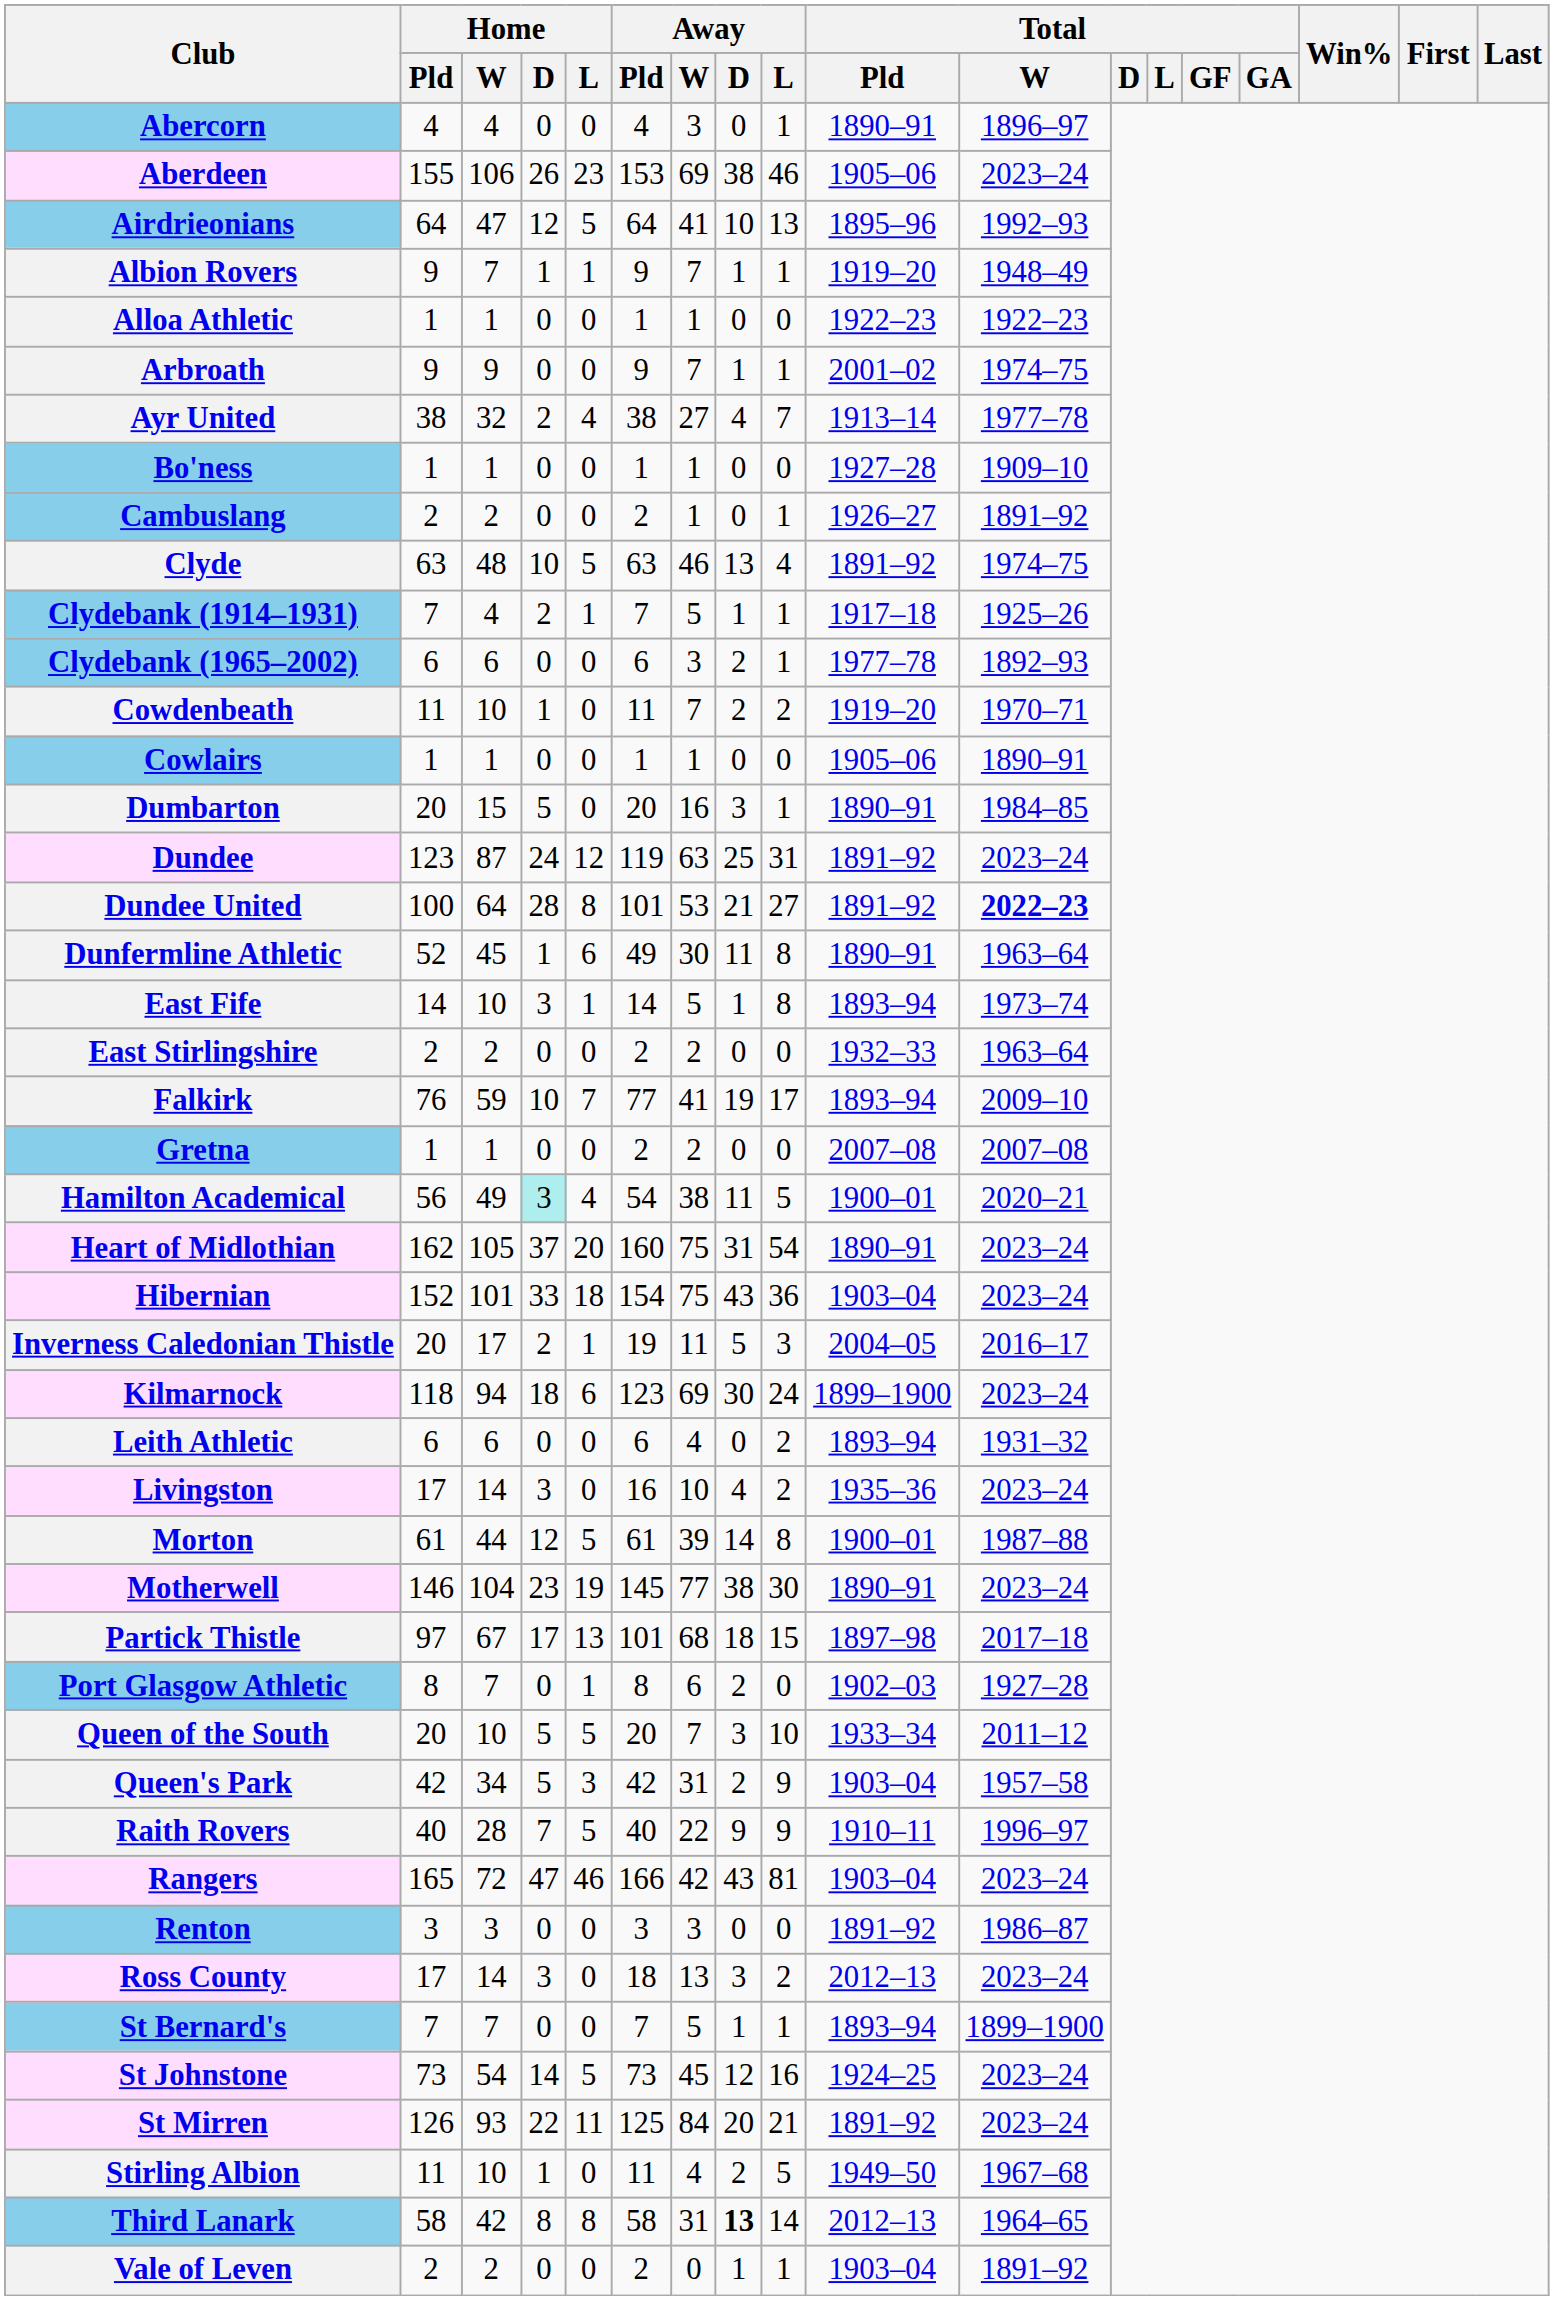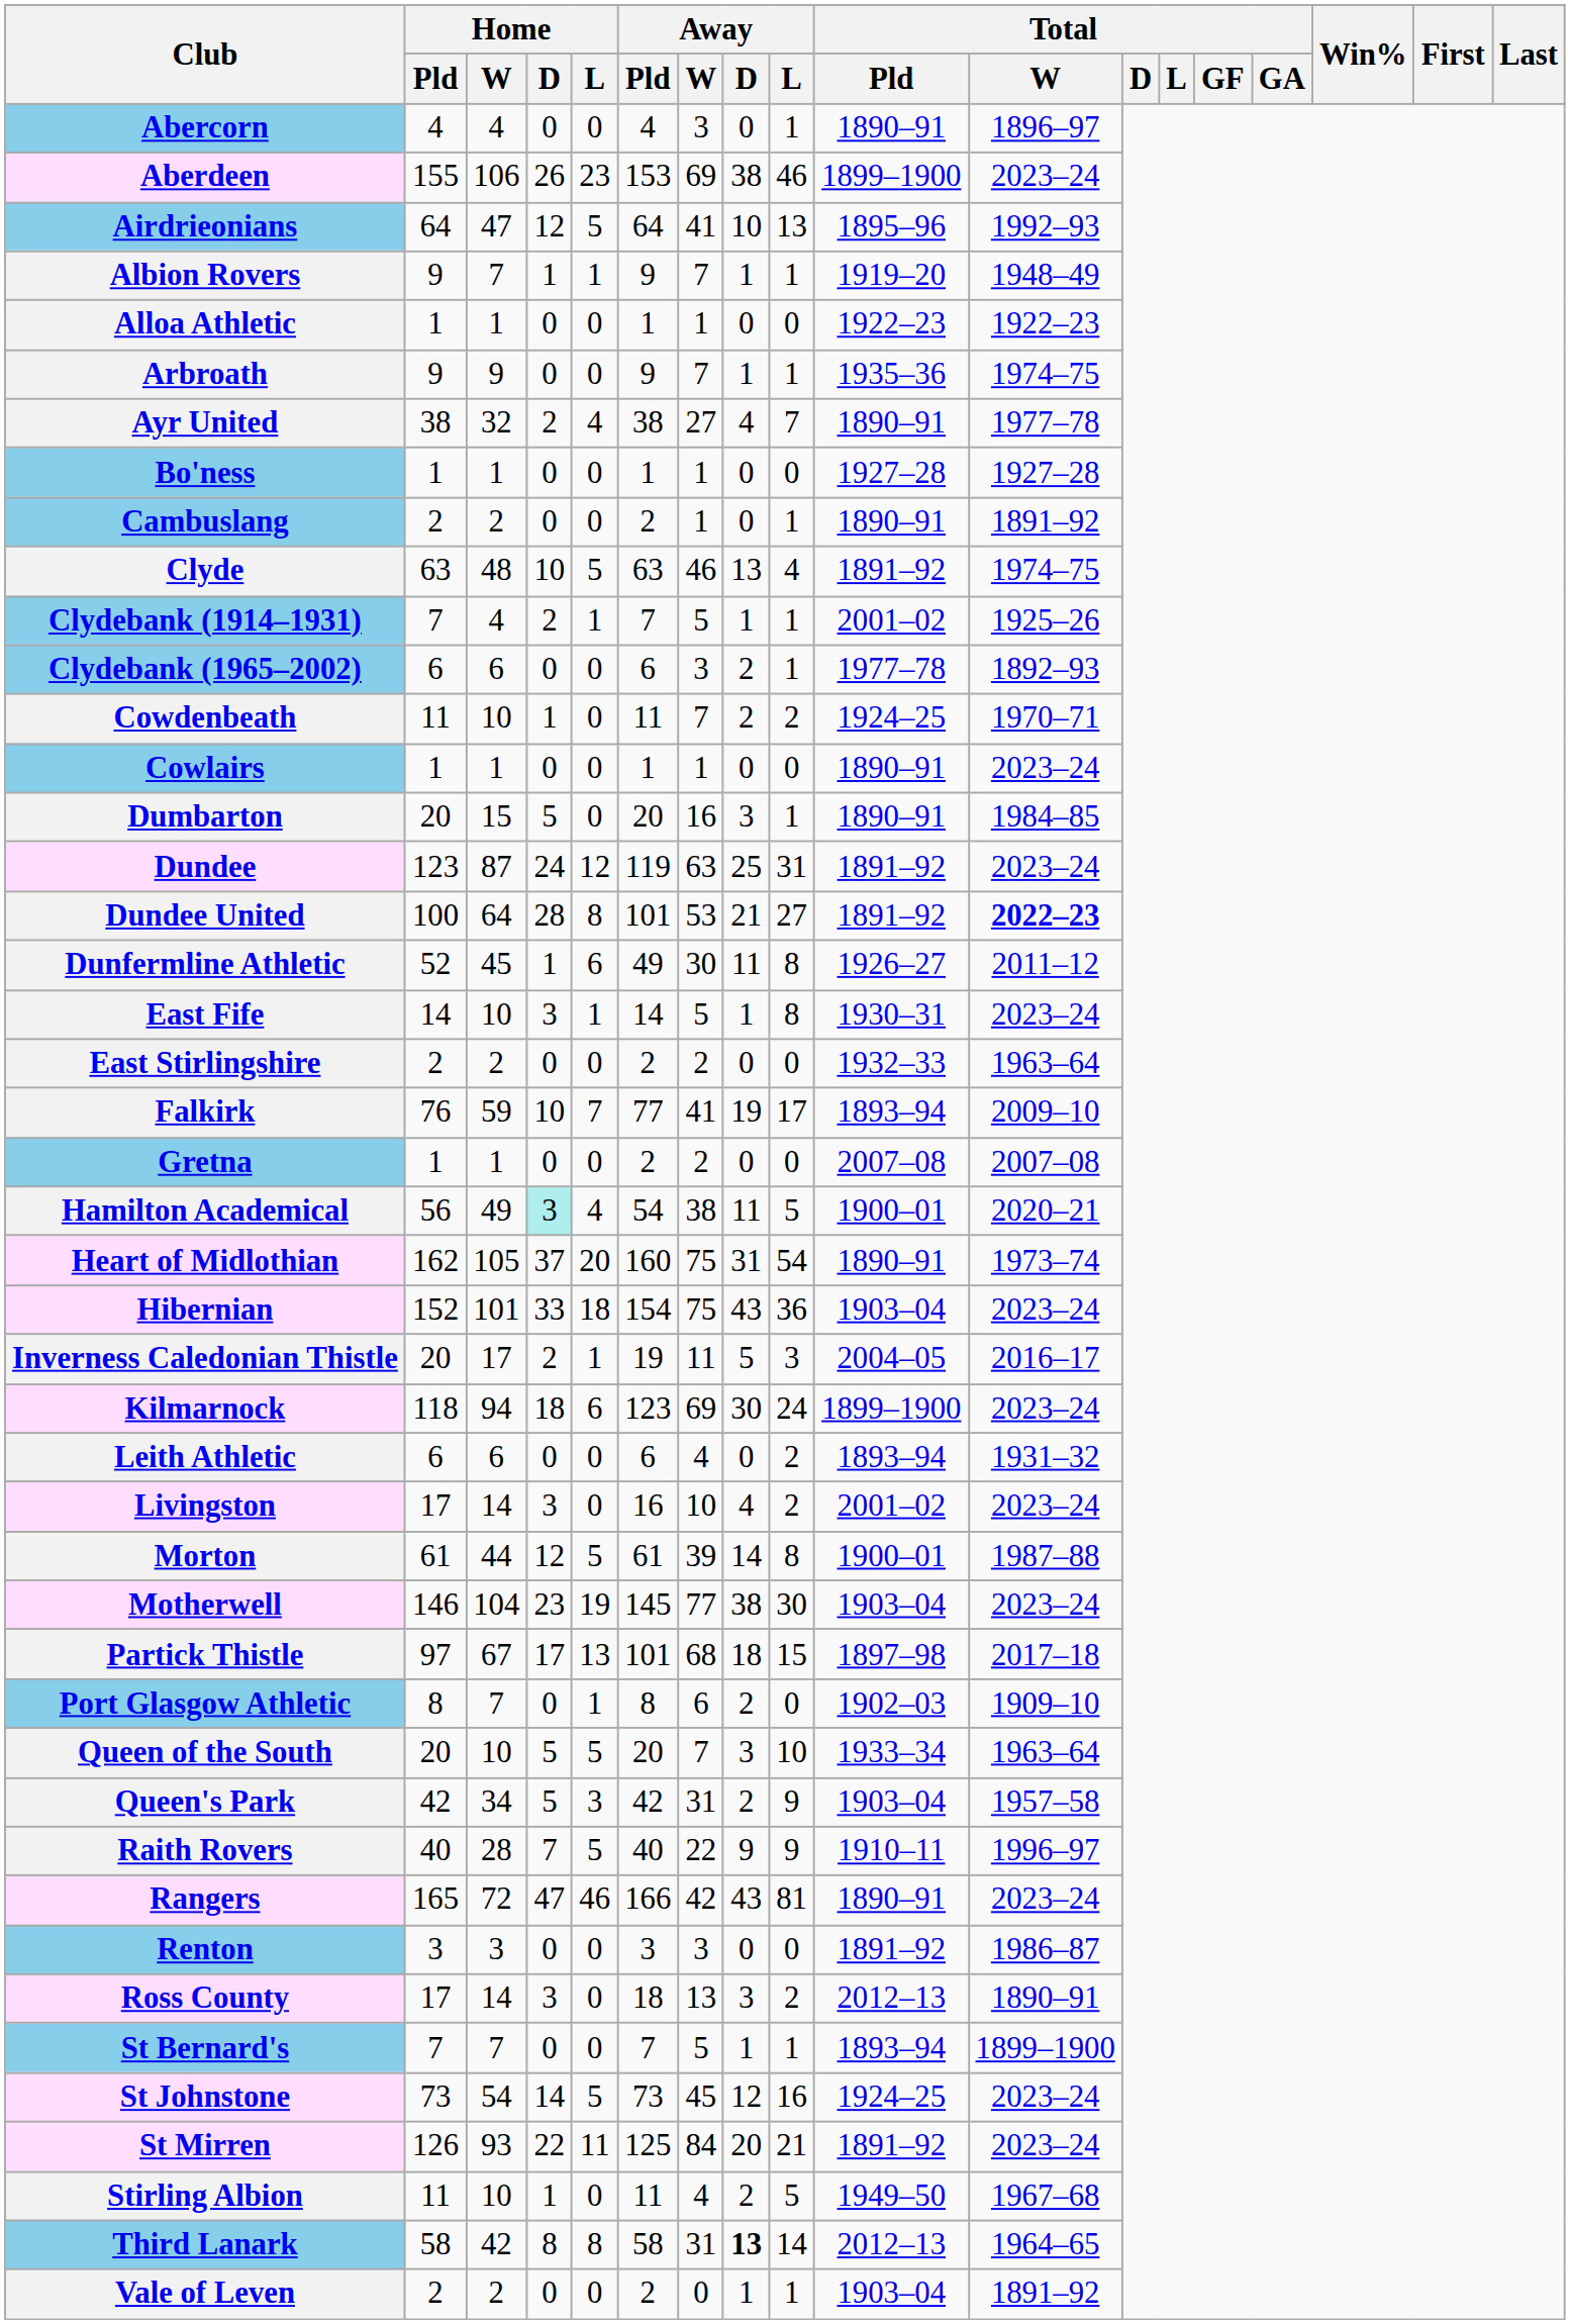Aberdeen | Total / Pld: 1905–06 -> 1899–1900
Arbroath | Total / Pld: 2001–02 -> 1935–36
Ayr United | Total / Pld: 1913–14 -> 1890–91
Bo'ness | Total / W: 1909–10 -> 1927–28
Cambuslang | Total / Pld: 1926–27 -> 1890–91
Clydebank (1914–1931) | Total / Pld: 1917–18 -> 2001–02
Cowdenbeath | Total / Pld: 1919–20 -> 1924–25
Cowlairs | Total / Pld: 1905–06 -> 1890–91
Cowlairs | Total / W: 1890–91 -> 2023–24
Dunfermline Athletic | Total / Pld: 1890–91 -> 1926–27
Dunfermline Athletic | Total / W: 1963–64 -> 2011–12
East Fife | Total / Pld: 1893–94 -> 1930–31
East Fife | Total / W: 1973–74 -> 2023–24
Heart of Midlothian | Total / W: 2023–24 -> 1973–74
Livingston | Total / Pld: 1935–36 -> 2001–02
Motherwell | Total / Pld: 1890–91 -> 1903–04
Port Glasgow Athletic | Total / W: 1927–28 -> 1909–10
Queen of the South | Total / W: 2011–12 -> 1963–64
Rangers | Total / Pld: 1903–04 -> 1890–91
Ross County | Total / W: 2023–24 -> 1890–91
